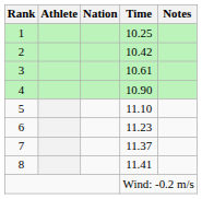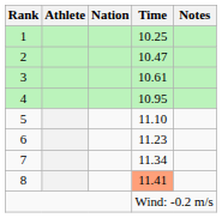2 | Time: 10.42 -> 10.47
4 | Time: 10.90 -> 10.95
7 | Time: 11.37 -> 11.34
8 | Time: no background -> lightsalmon background
